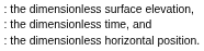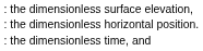rows swapped: : the dimensionless time, and <-> : the dimensionless horizontal position.
